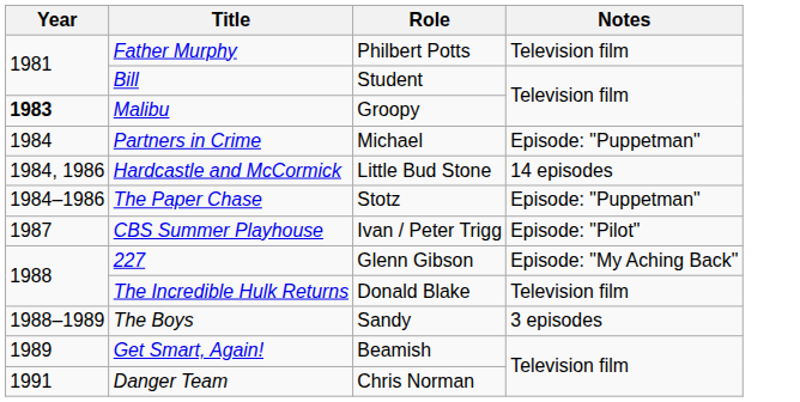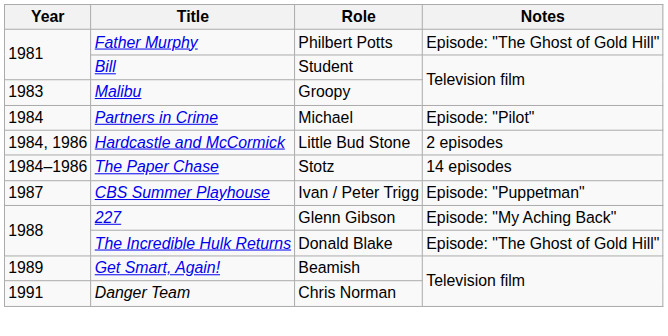Father Murphy | Notes: Television film -> Episode: "The Ghost of Gold Hill"
Malibu | Year: bold -> normal
Partners in Crime | Notes: Episode: "Puppetman" -> Episode: "Pilot"
Hardcastle and McCormick | Notes: 14 episodes -> 2 episodes
The Paper Chase | Notes: Episode: "Puppetman" -> 14 episodes
CBS Summer Playhouse | Notes: Episode: "Pilot" -> Episode: "Puppetman"
The Incredible Hulk Returns | Notes: Television film -> Episode: "The Ghost of Gold Hill"
- row: 1988–1989 | The Boys | Sandy | 3 episodes
